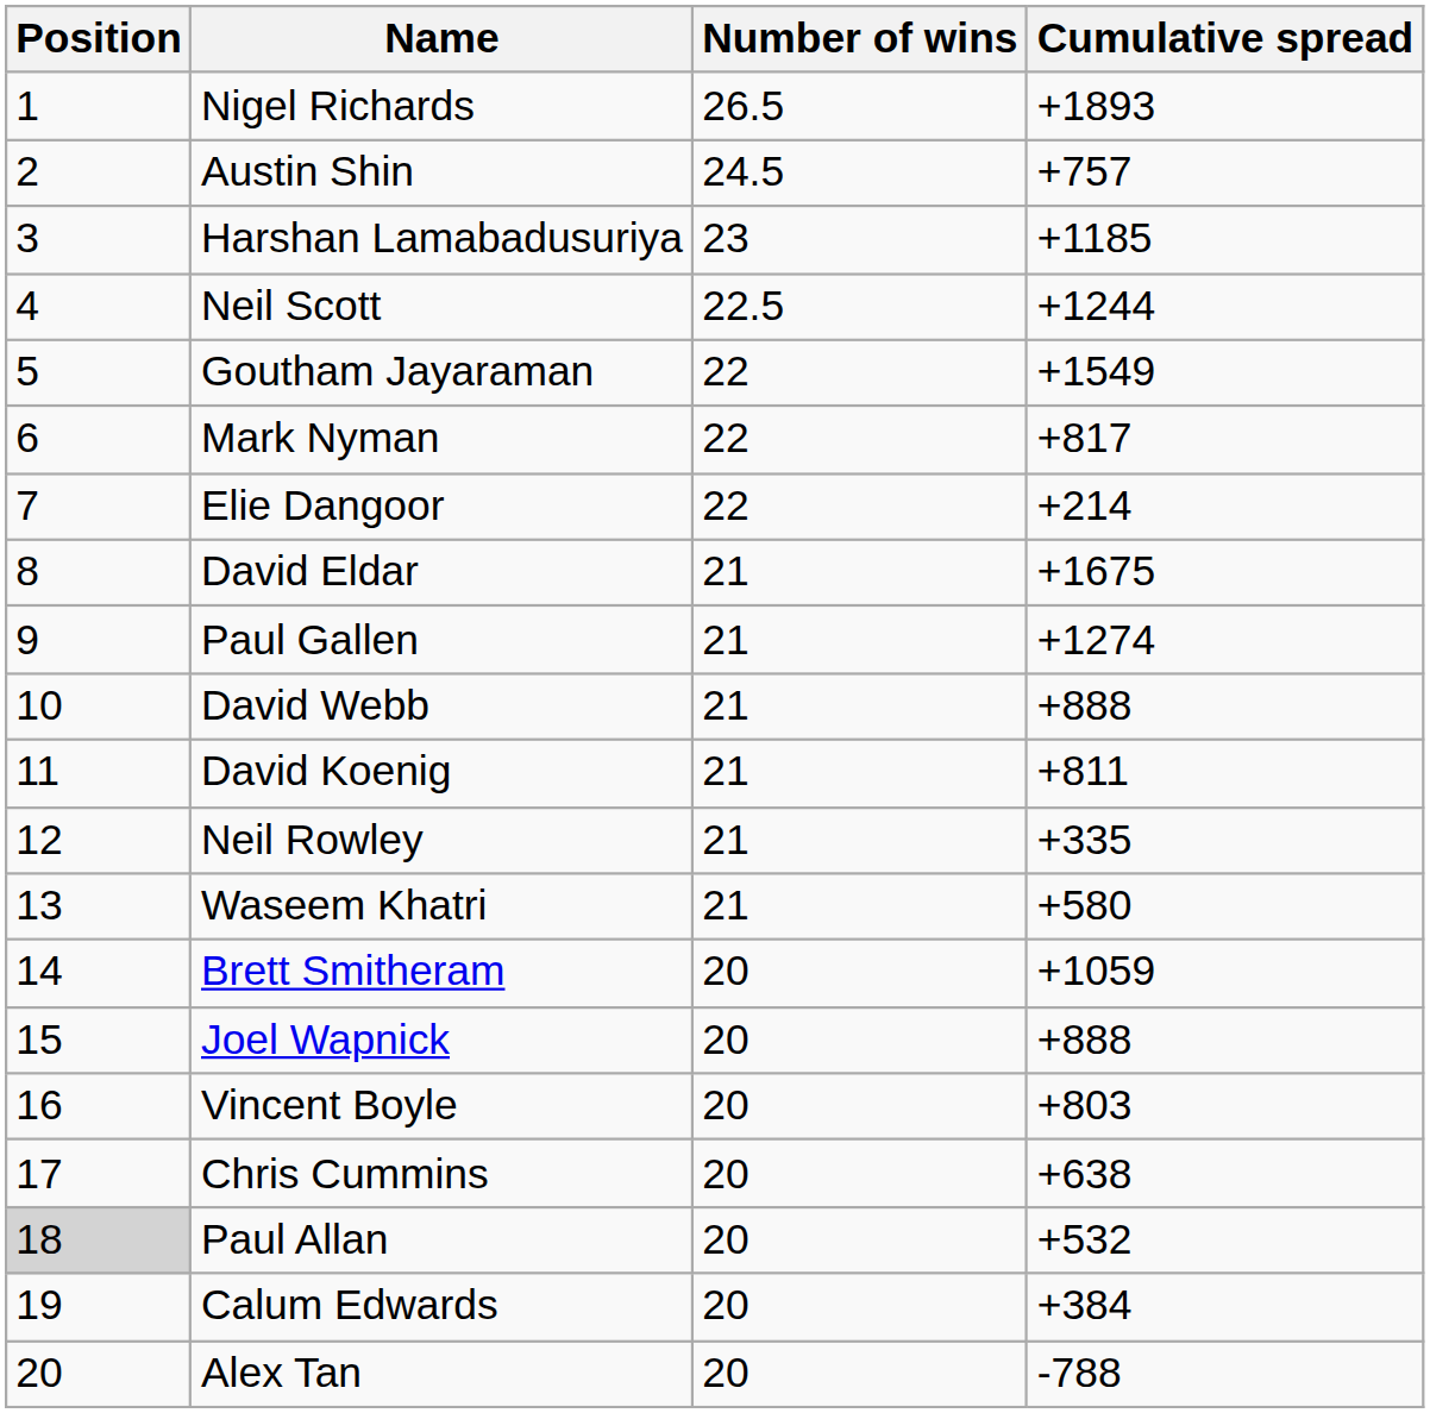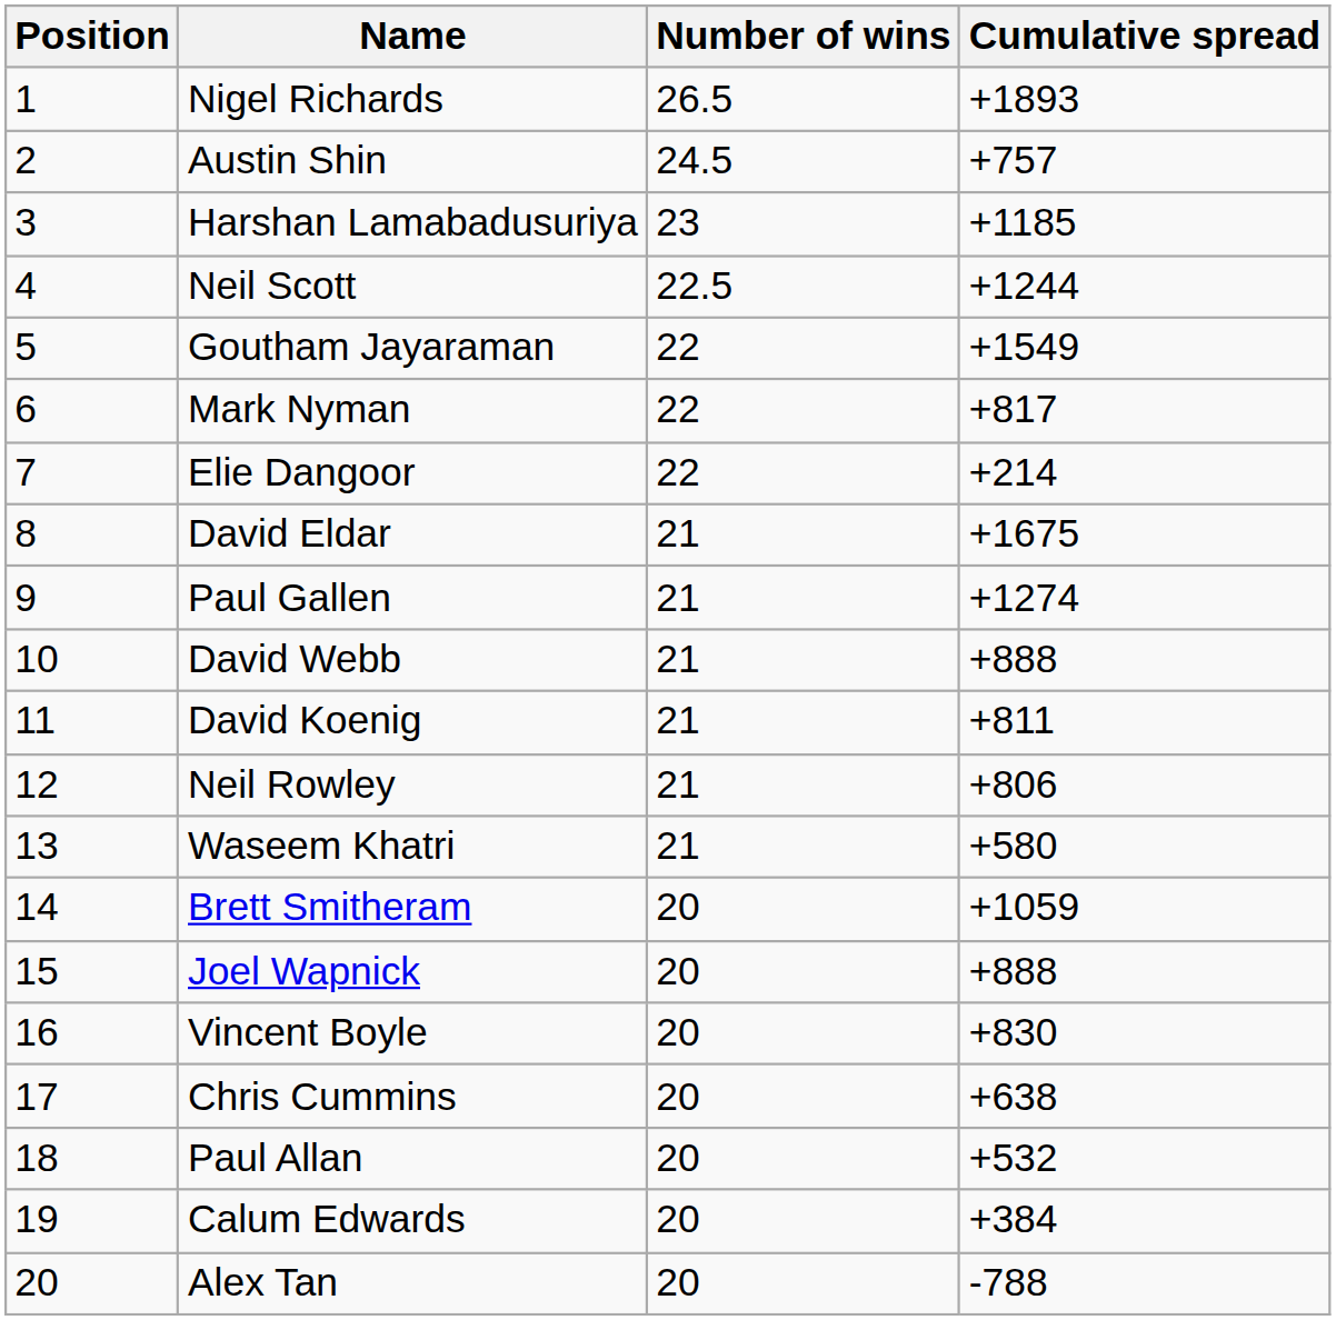Neil Rowley | Cumulative spread: +335 -> +806
Vincent Boyle | Cumulative spread: +803 -> +830
Paul Allan | Position: lightgrey background -> no background
